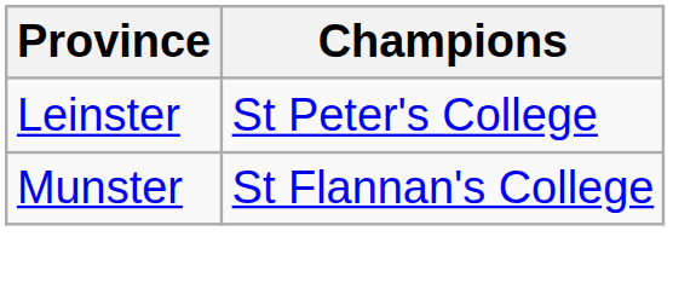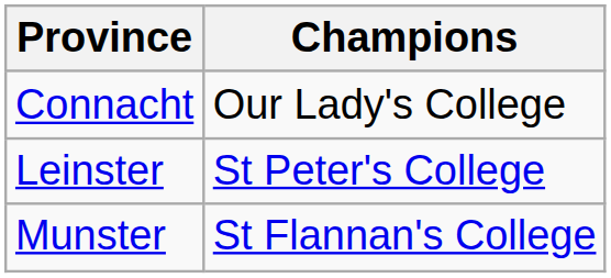+ row: Connacht | Our Lady's College
